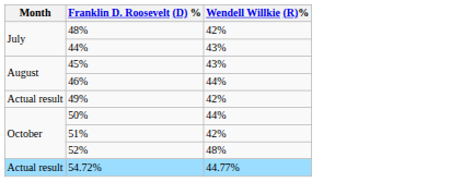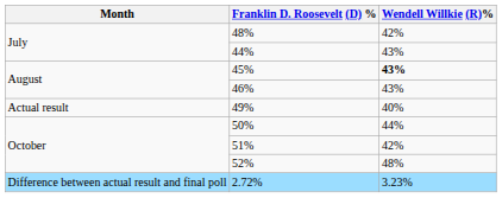45% | Wendell Willkie (R)%: normal -> bold
46% | Wendell Willkie (R)%: 44% -> 43%
49% | Wendell Willkie (R)%: 42% -> 40%
- row: Actual result | 54.72% | 44.77%
+ row: Difference between actual result and final poll | 2.72% | 3.23%
